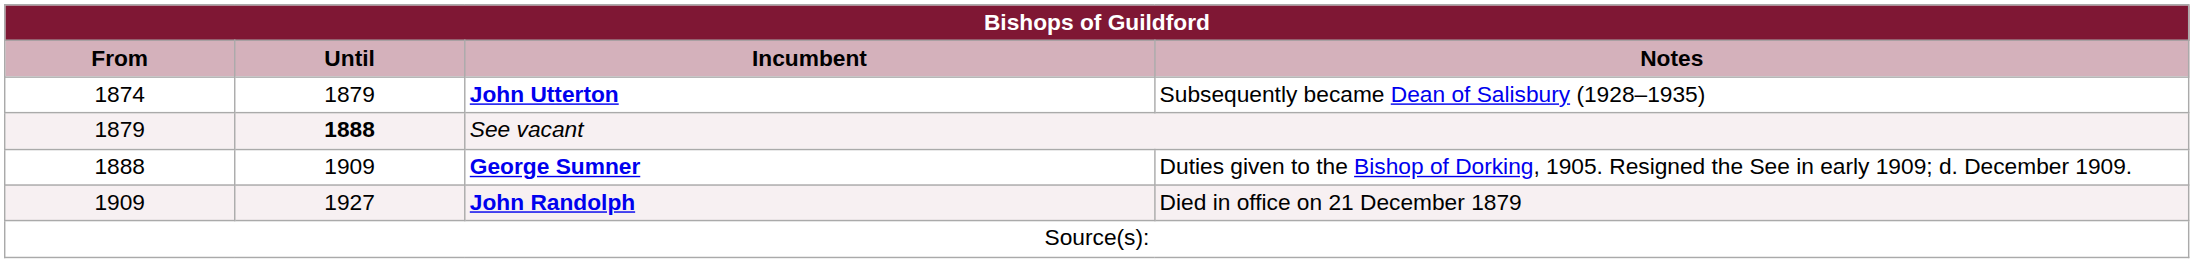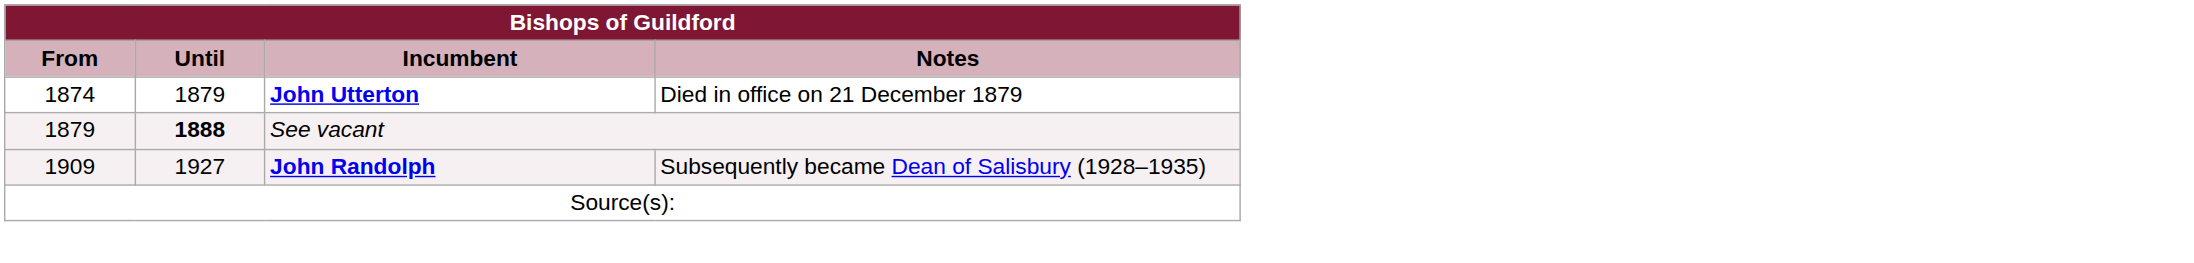John Utterton | Notes: Subsequently became Dean of Salisbury (1928–1935) -> Died in office on 21 December 1879
- row: 1888 | 1909 | George Sumner | Duties given to the Bishop of Dorking, 1905. Resigned the See in early 1909; d. December 1909.
John Randolph | Notes: Died in office on 21 December 1879 -> Subsequently became Dean of Salisbury (1928–1935)
